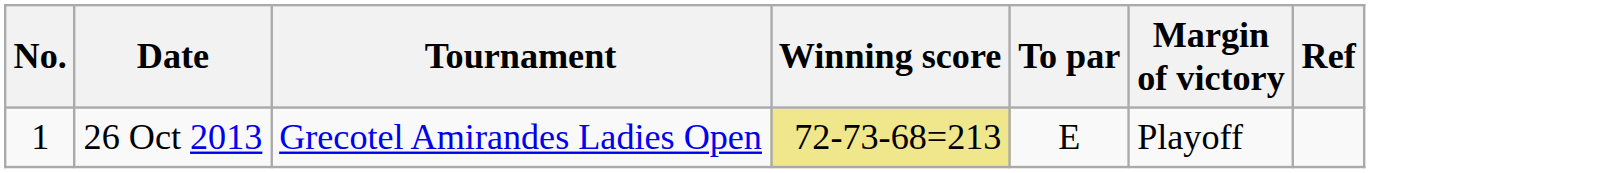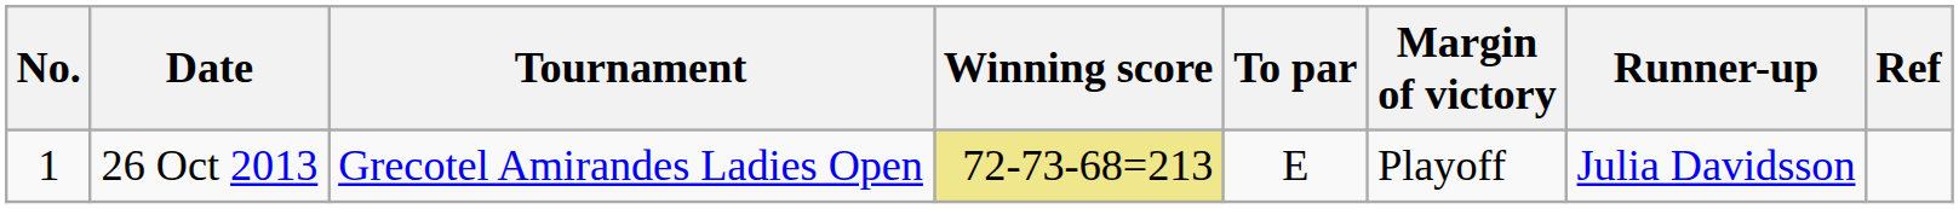+ column: Runner-up | Julia Davidsson
